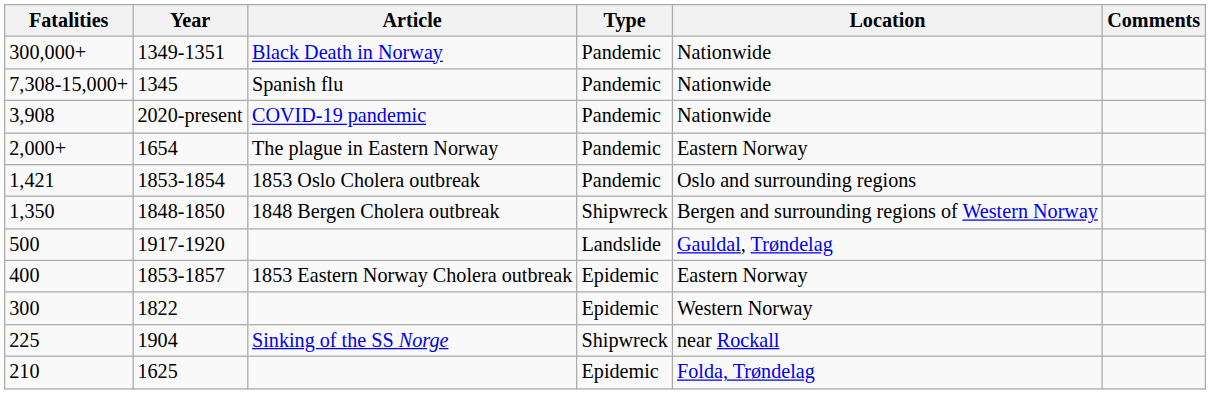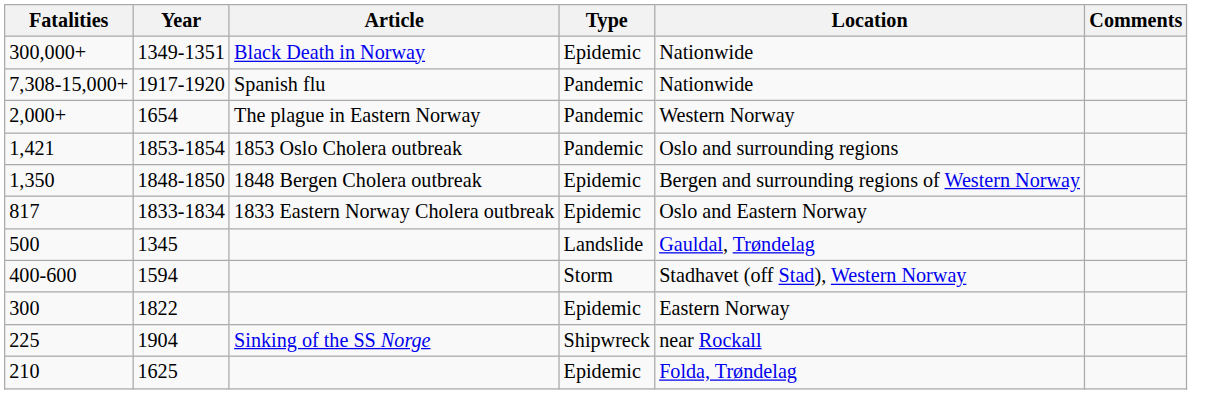300,000+ | Type: Pandemic -> Epidemic
7,308-15,000+ | Year: 1345 -> 1917-1920
- row: 3,908 | 2020-present | COVID-19 pandemic | Pandemic | Nationwide
2,000+ | Location: Eastern Norway -> Western Norway
1,350 | Type: Shipwreck -> Epidemic
+ row: 817 | 1833-1834 | 1833 Eastern Norway Cholera outbreak | Epidemic | Oslo and Eastern Norway
500 | Year: 1917-1920 -> 1345
- row: 400 | 1853-1857 | 1853 Eastern Norway Cholera outbreak | Epidemic | Eastern Norway
+ row: 400-600 | 1594 | Storm | Stadhavet (off Stad), Western Norway
300 | Location: Western Norway -> Eastern Norway
